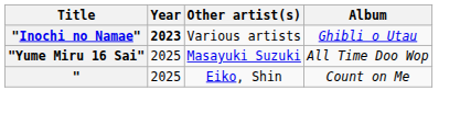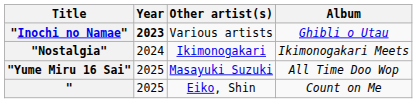+ row: "Nostalgia" | 2024 | Ikimonogakari | Ikimonogakari Meets
